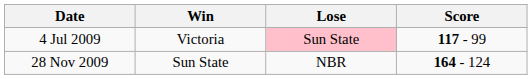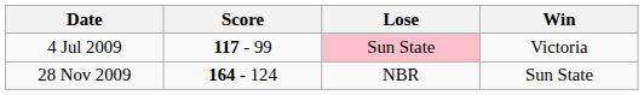columns swapped: Win <-> Score
